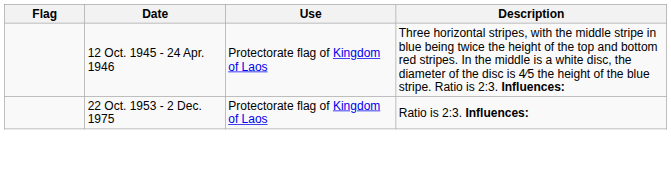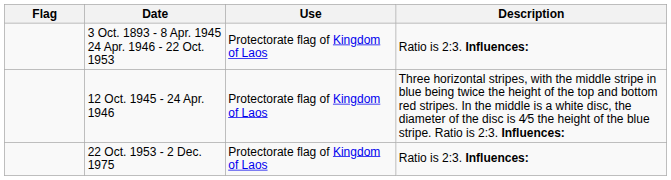+ row: 3 Oct. 1893 - 8 Apr. 1945 24 Apr. 1946 - 22 Oct. 1953 | Protectorate flag of Kingdom of Laos | Ratio is 2:3. Influences:
